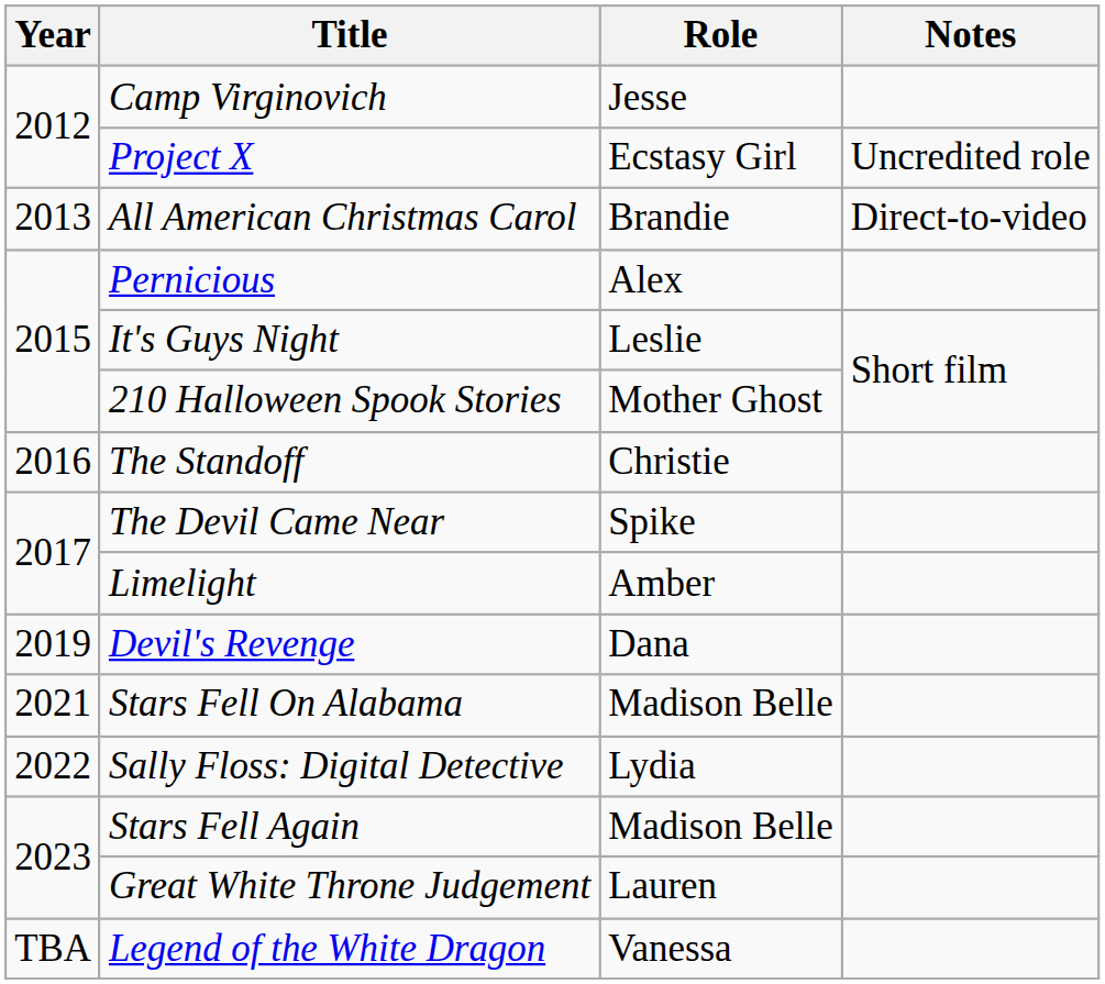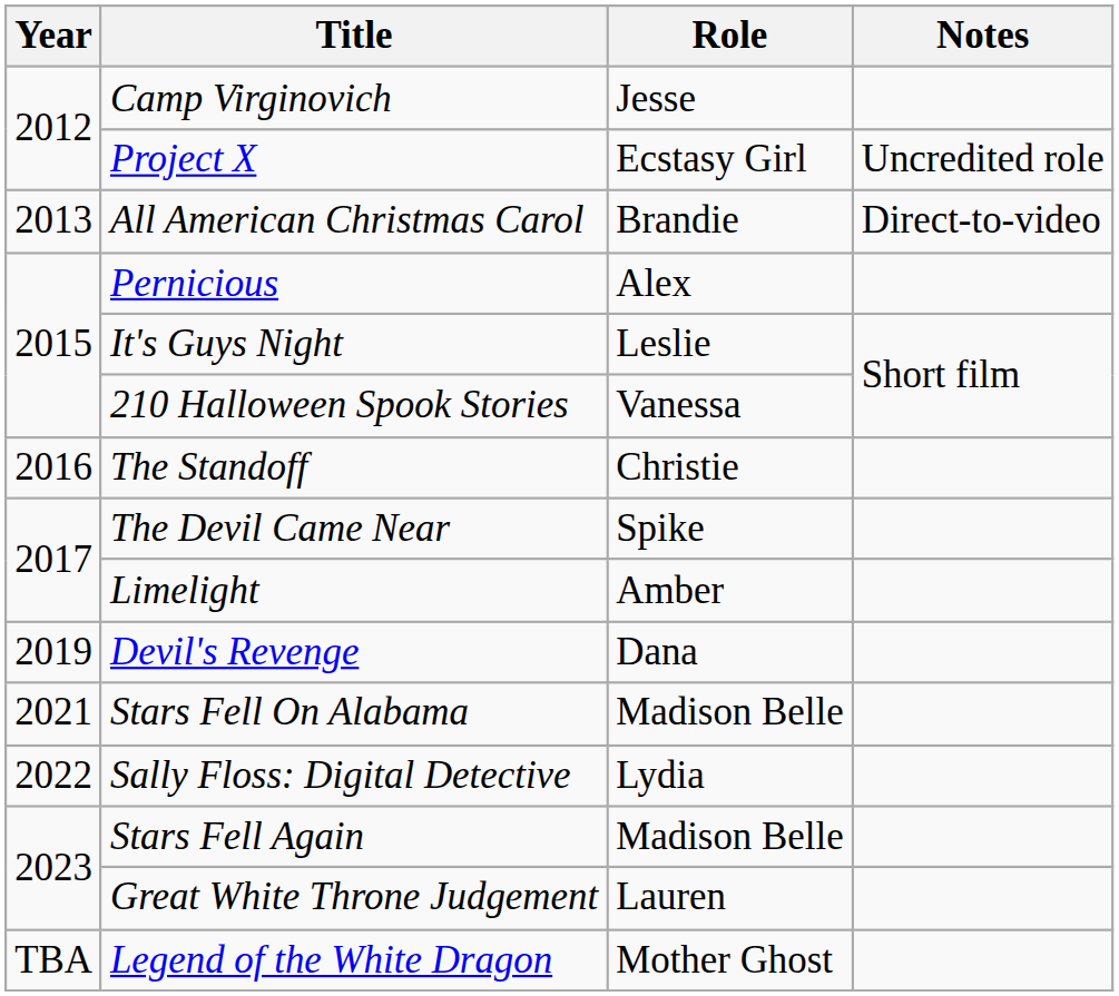210 Halloween Spook Stories | Role: Mother Ghost -> Vanessa
Legend of the White Dragon | Role: Vanessa -> Mother Ghost
